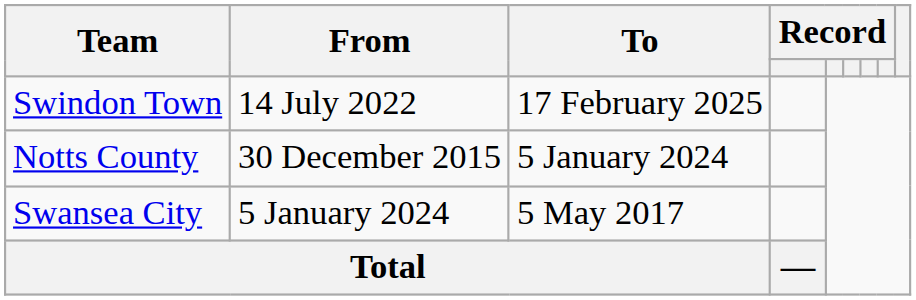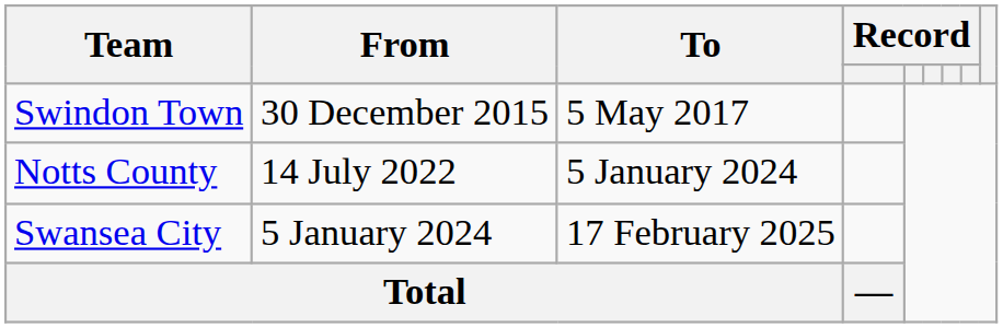Swindon Town | From: 14 July 2022 -> 30 December 2015
Swindon Town | To: 17 February 2025 -> 5 May 2017
Notts County | From: 30 December 2015 -> 14 July 2022
Swansea City | To: 5 May 2017 -> 17 February 2025
